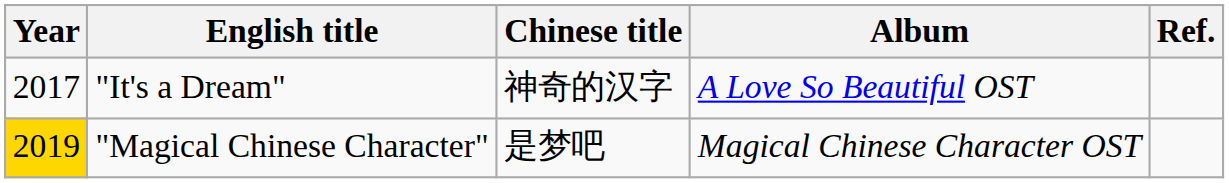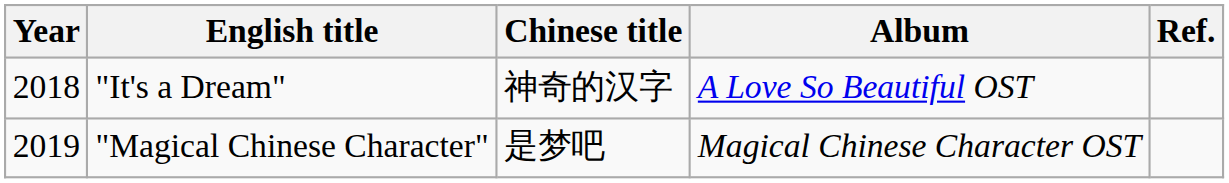"It's a Dream" | Year: 2017 -> 2018
"Magical Chinese Character" | Year: gold background -> no background
